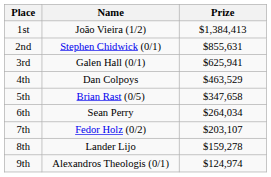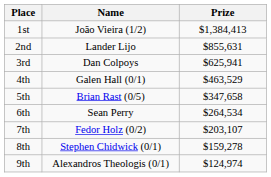2nd | Name: Stephen Chidwick (0/1) -> Lander Lijo
3rd | Name: Galen Hall (0/1) -> Dan Colpoys
4th | Name: Dan Colpoys -> Galen Hall (0/1)
6th | Prize: $264,034 -> $264,534
8th | Name: Lander Lijo -> Stephen Chidwick (0/1)
